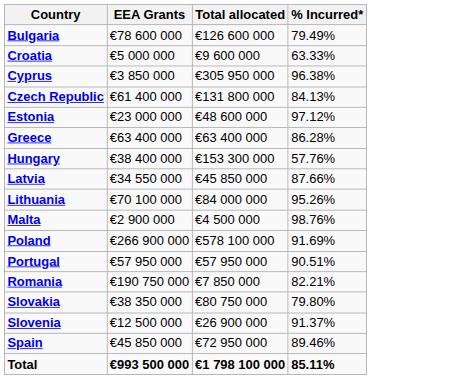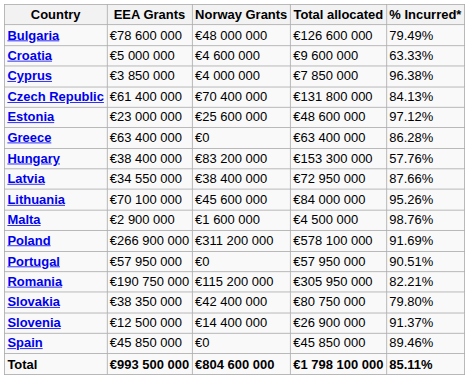+ column: Norway Grants | €48 000 000 | €4 600 000 | €4 000 000 | €70 400 000 | €25 600 000 | €0 | €83 200 000 | €38 400 000 | €45 600 000 | €1 600 000 | €311 200 000 | €0 | €115 200 000 | €42 400 000 | €14 400 000 | €0 | €804 600 000
Cyprus | Total allocated: €305 950 000 -> €7 850 000
Latvia | Total allocated: €45 850 000 -> €72 950 000
Romania | Total allocated: €7 850 000 -> €305 950 000
Spain | Total allocated: €72 950 000 -> €45 850 000
